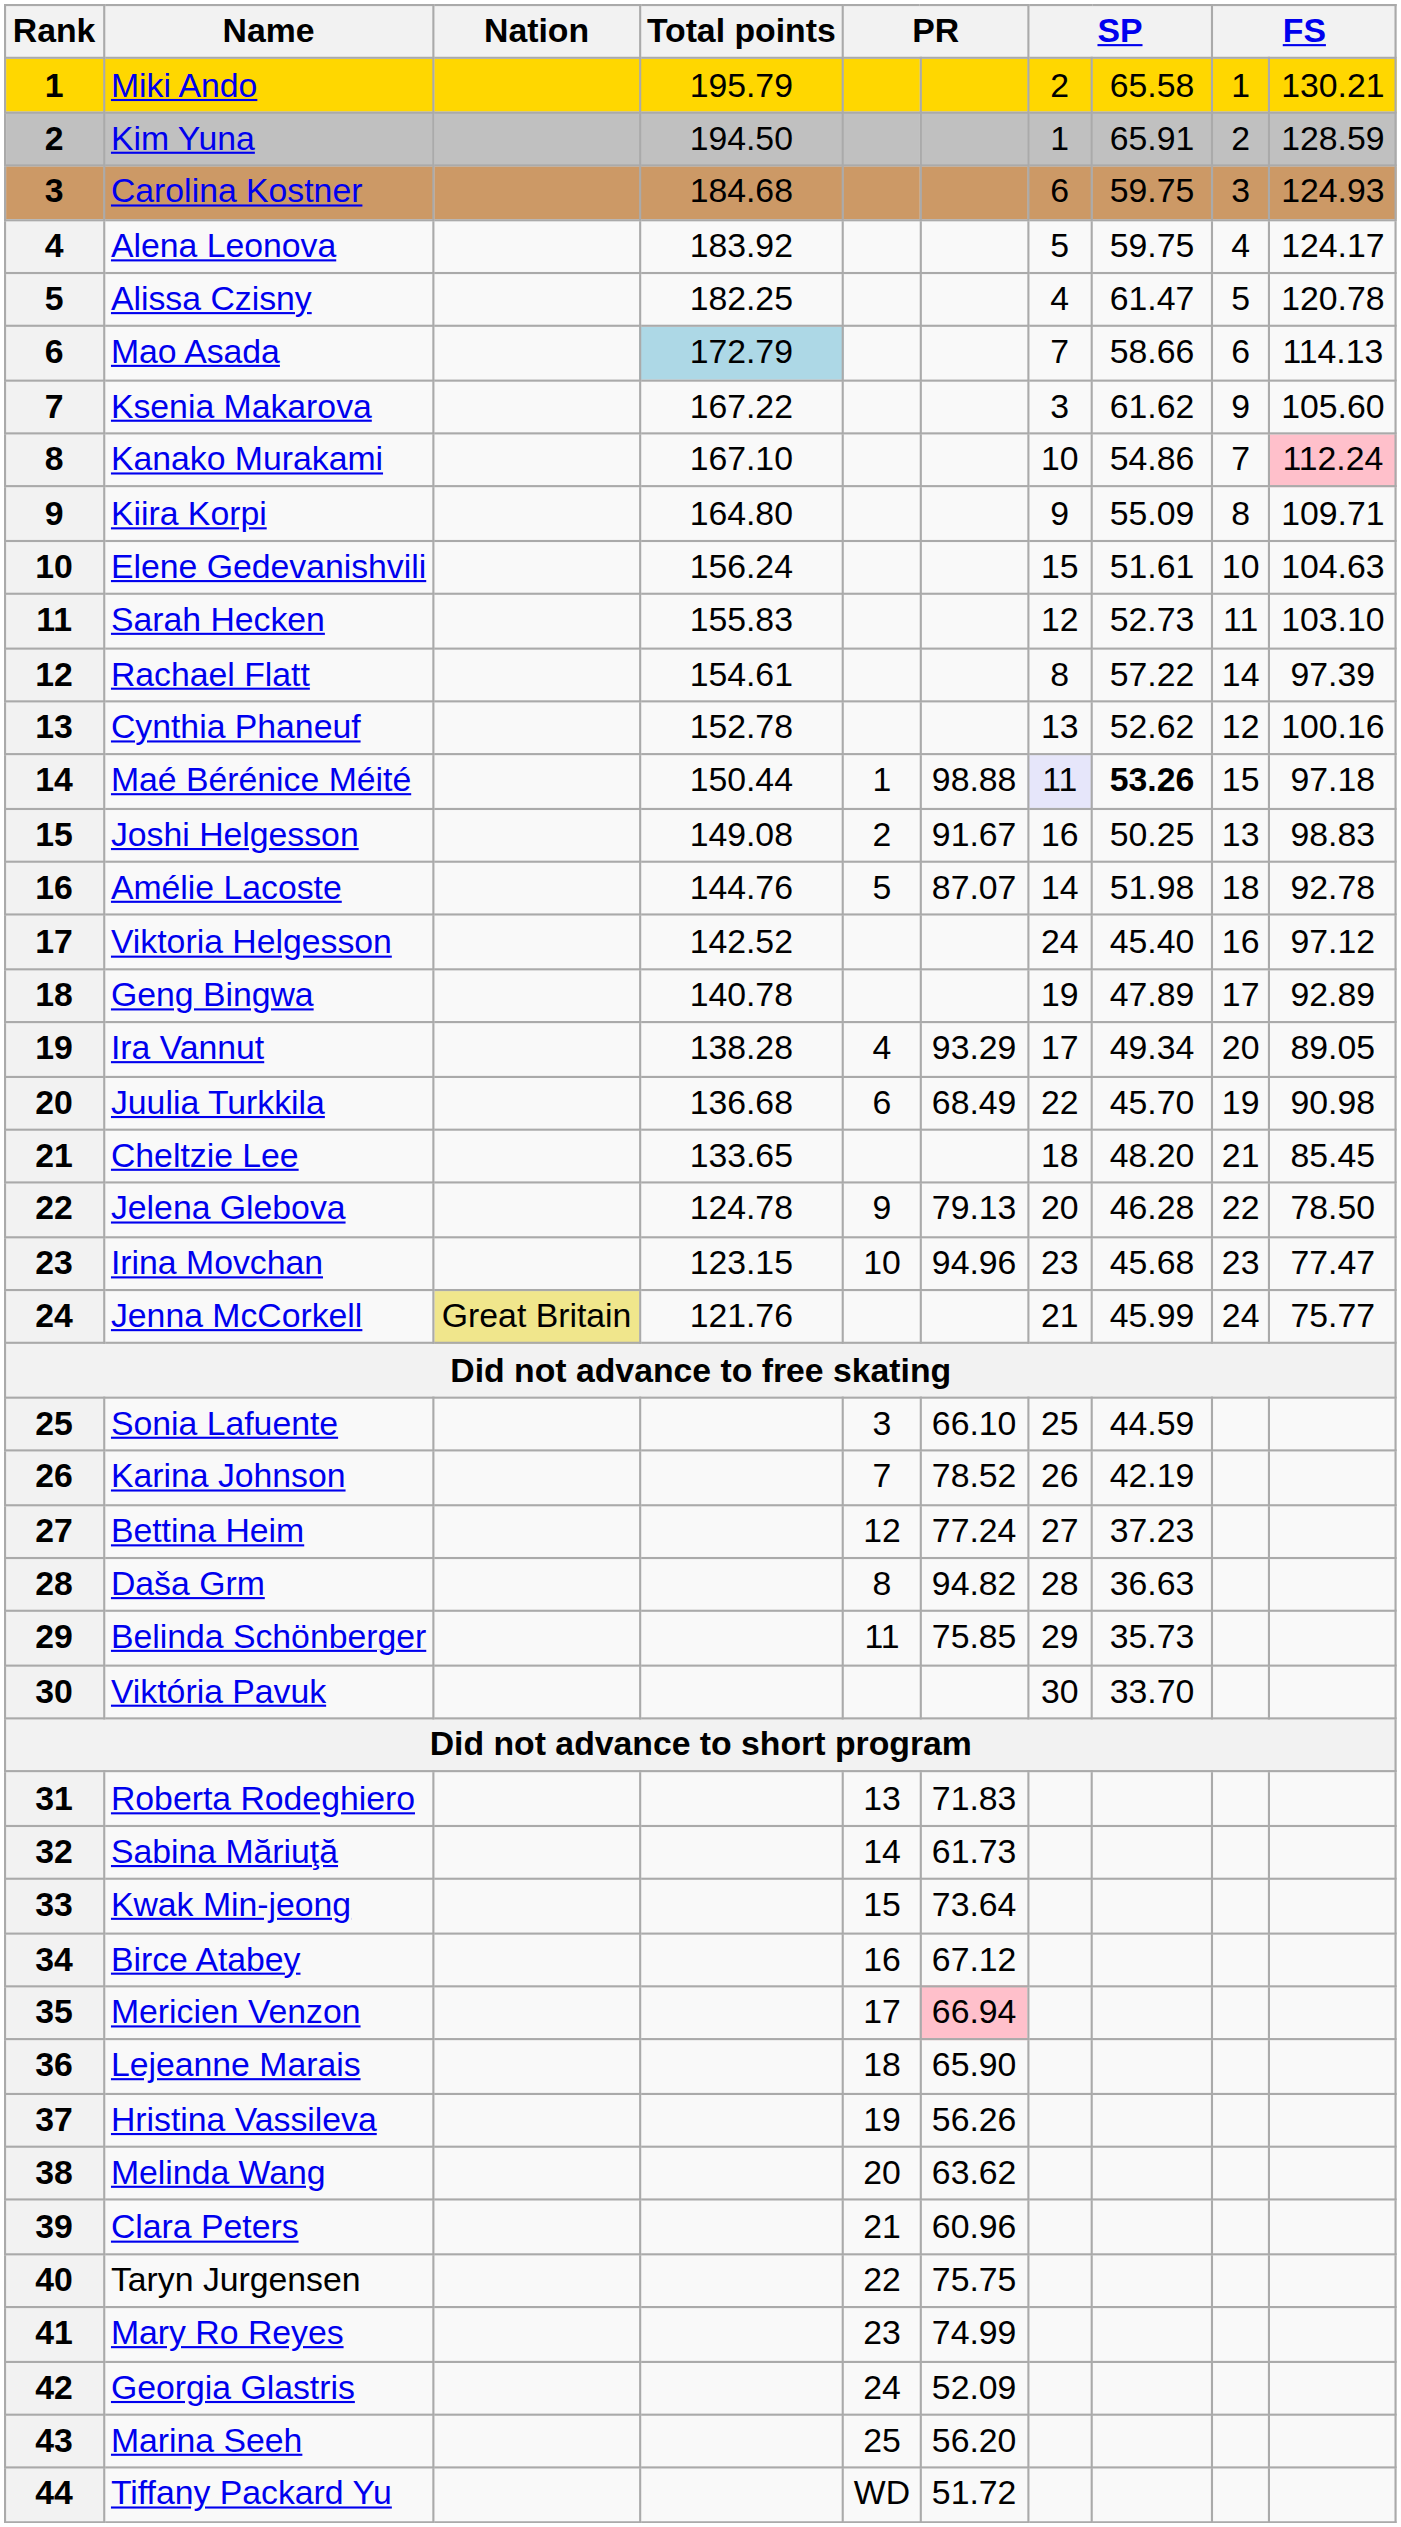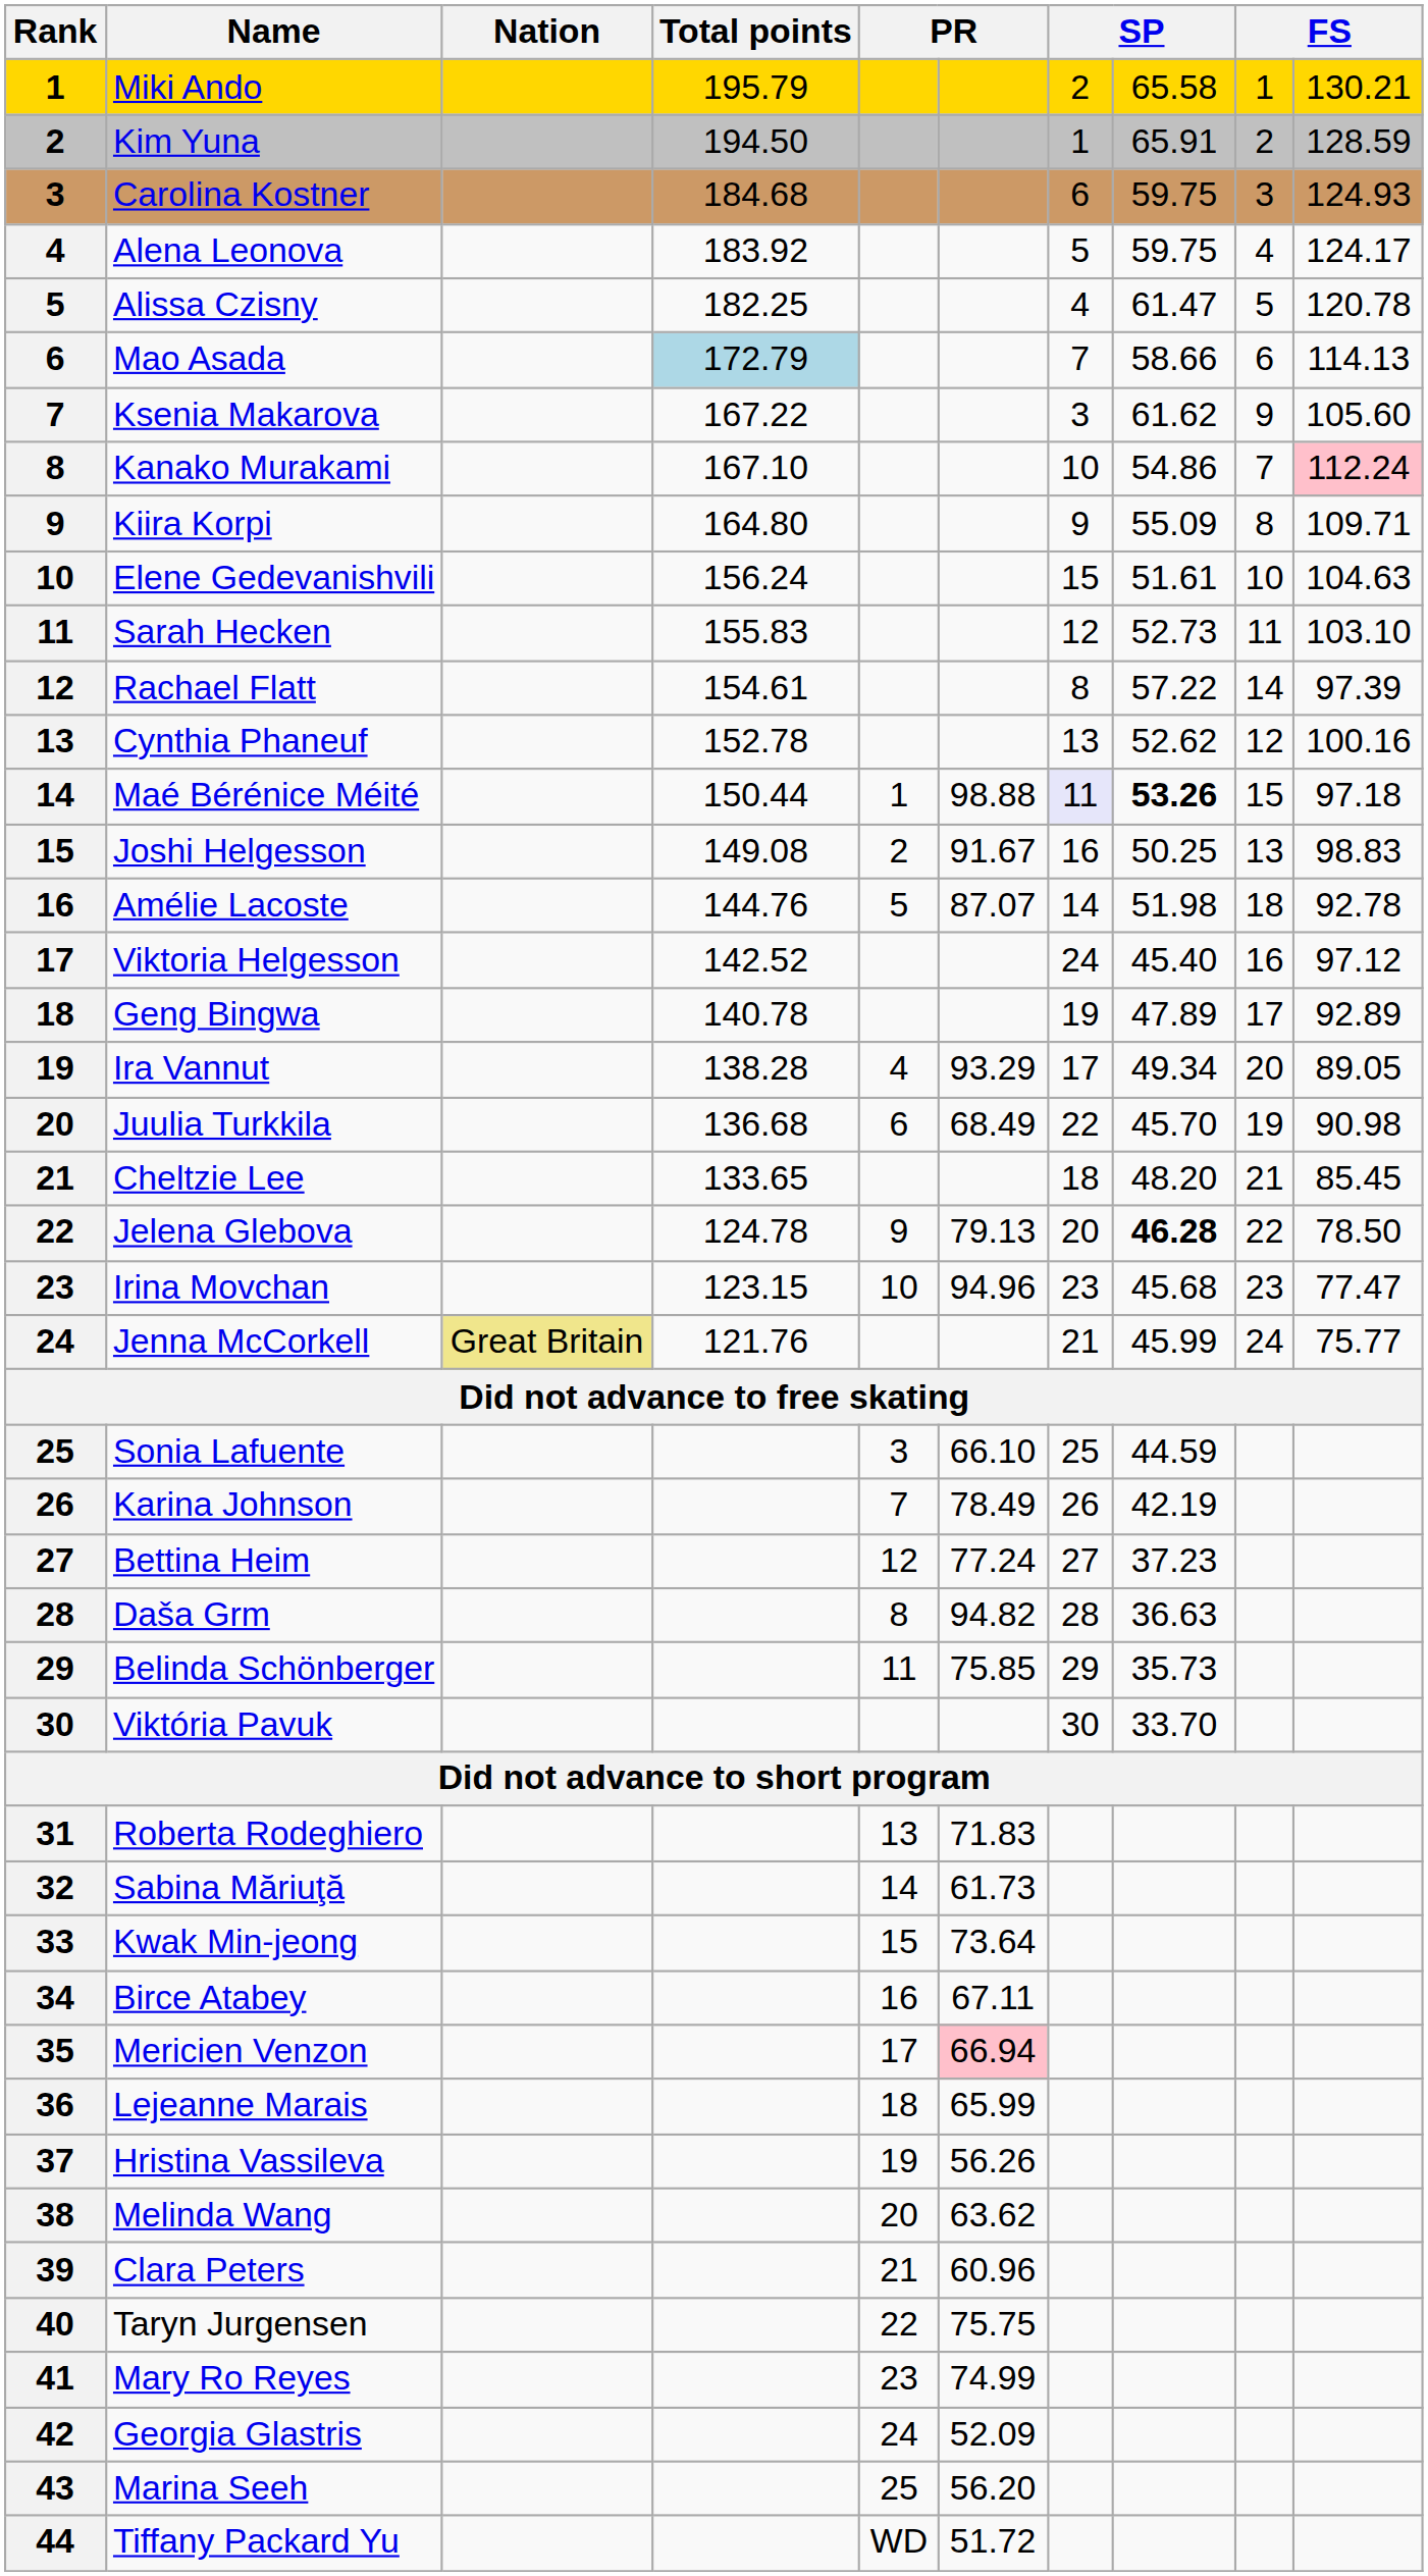Jelena Glebova | column 8: normal -> bold
Karina Johnson | column 6: 78.52 -> 78.49
Birce Atabey | column 6: 67.12 -> 67.11
Lejeanne Marais | column 6: 65.90 -> 65.99
